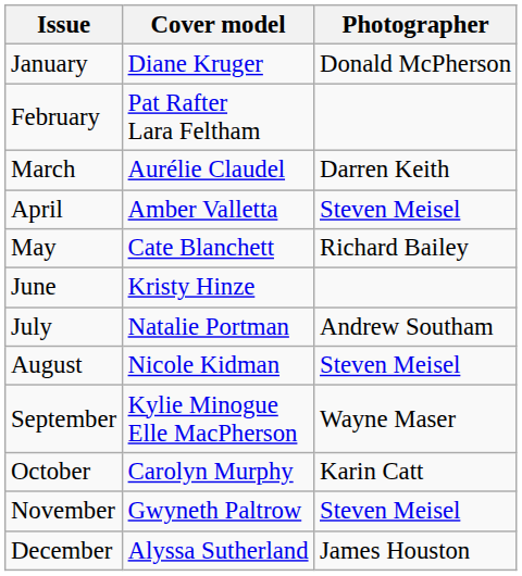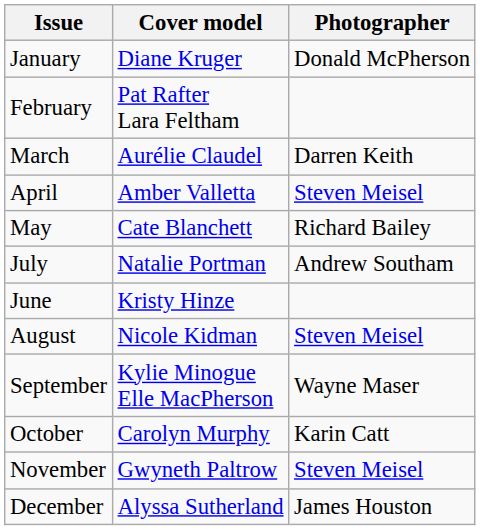rows swapped: June <-> July
